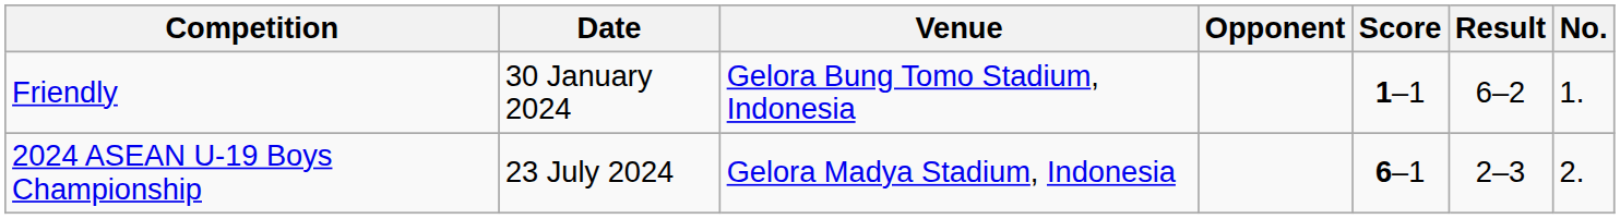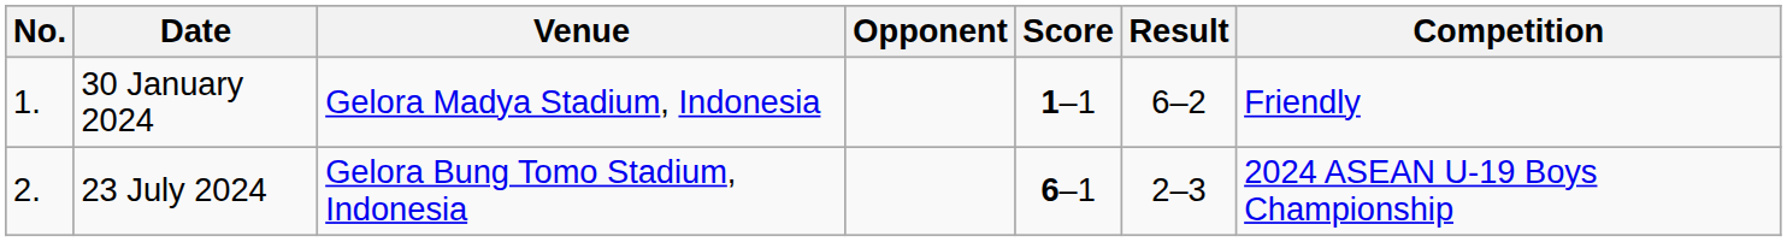columns swapped: No. <-> Competition
30 January 2024 | Venue: Gelora Bung Tomo Stadium, Indonesia -> Gelora Madya Stadium, Indonesia
23 July 2024 | Venue: Gelora Madya Stadium, Indonesia -> Gelora Bung Tomo Stadium, Indonesia
